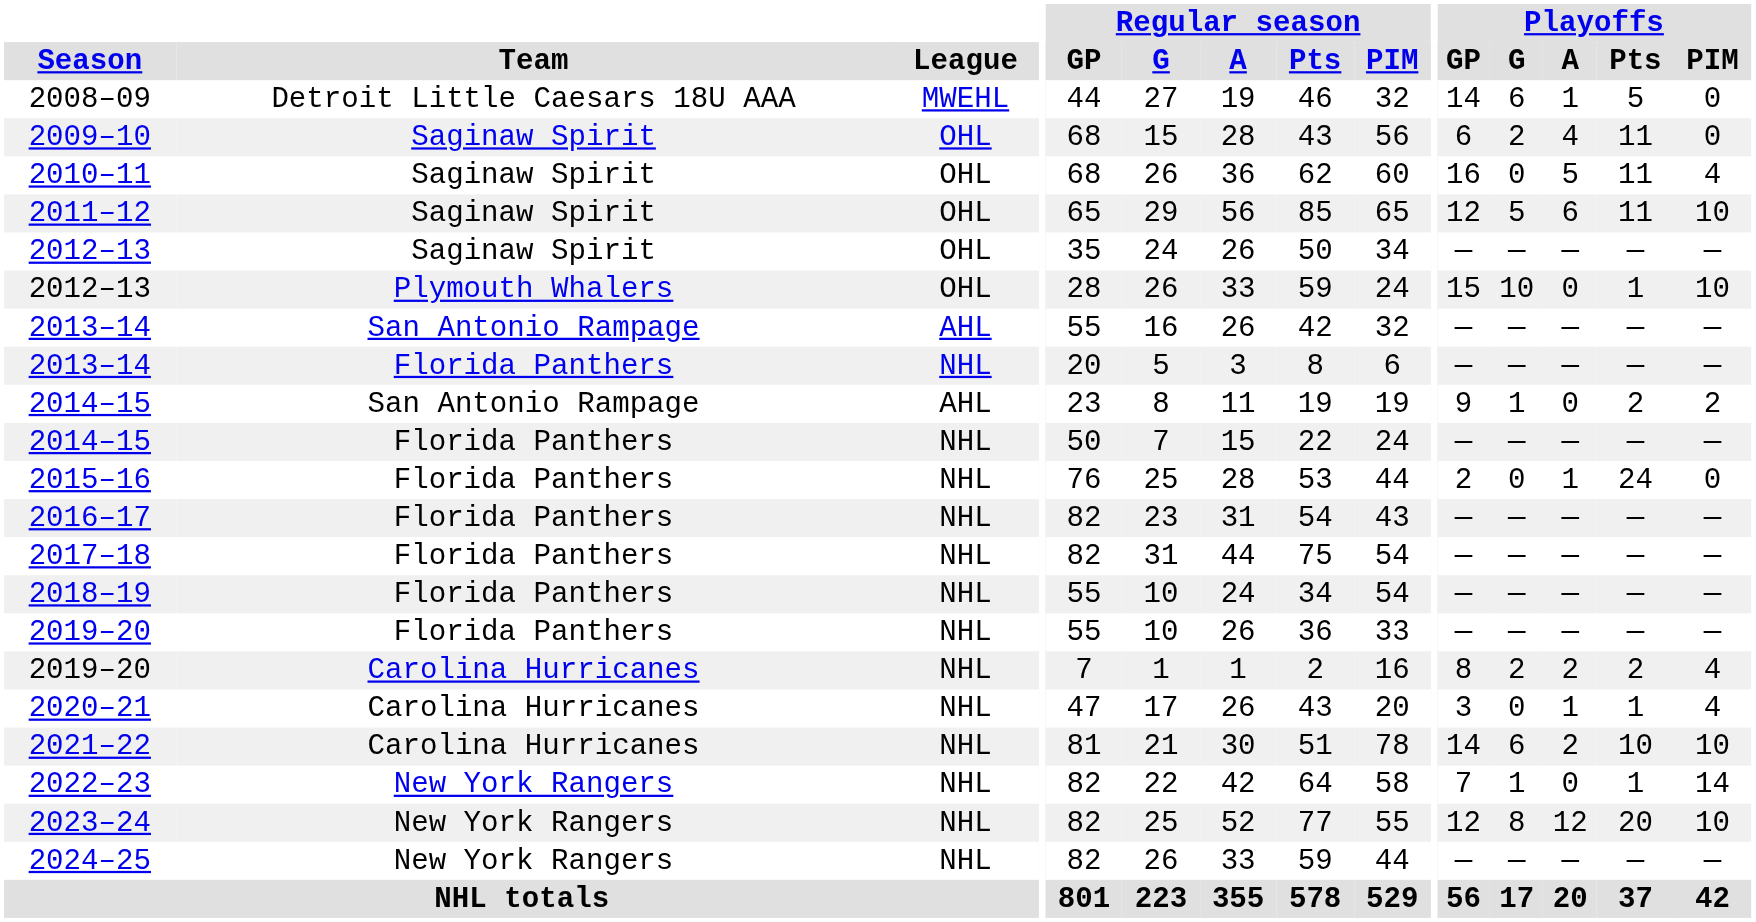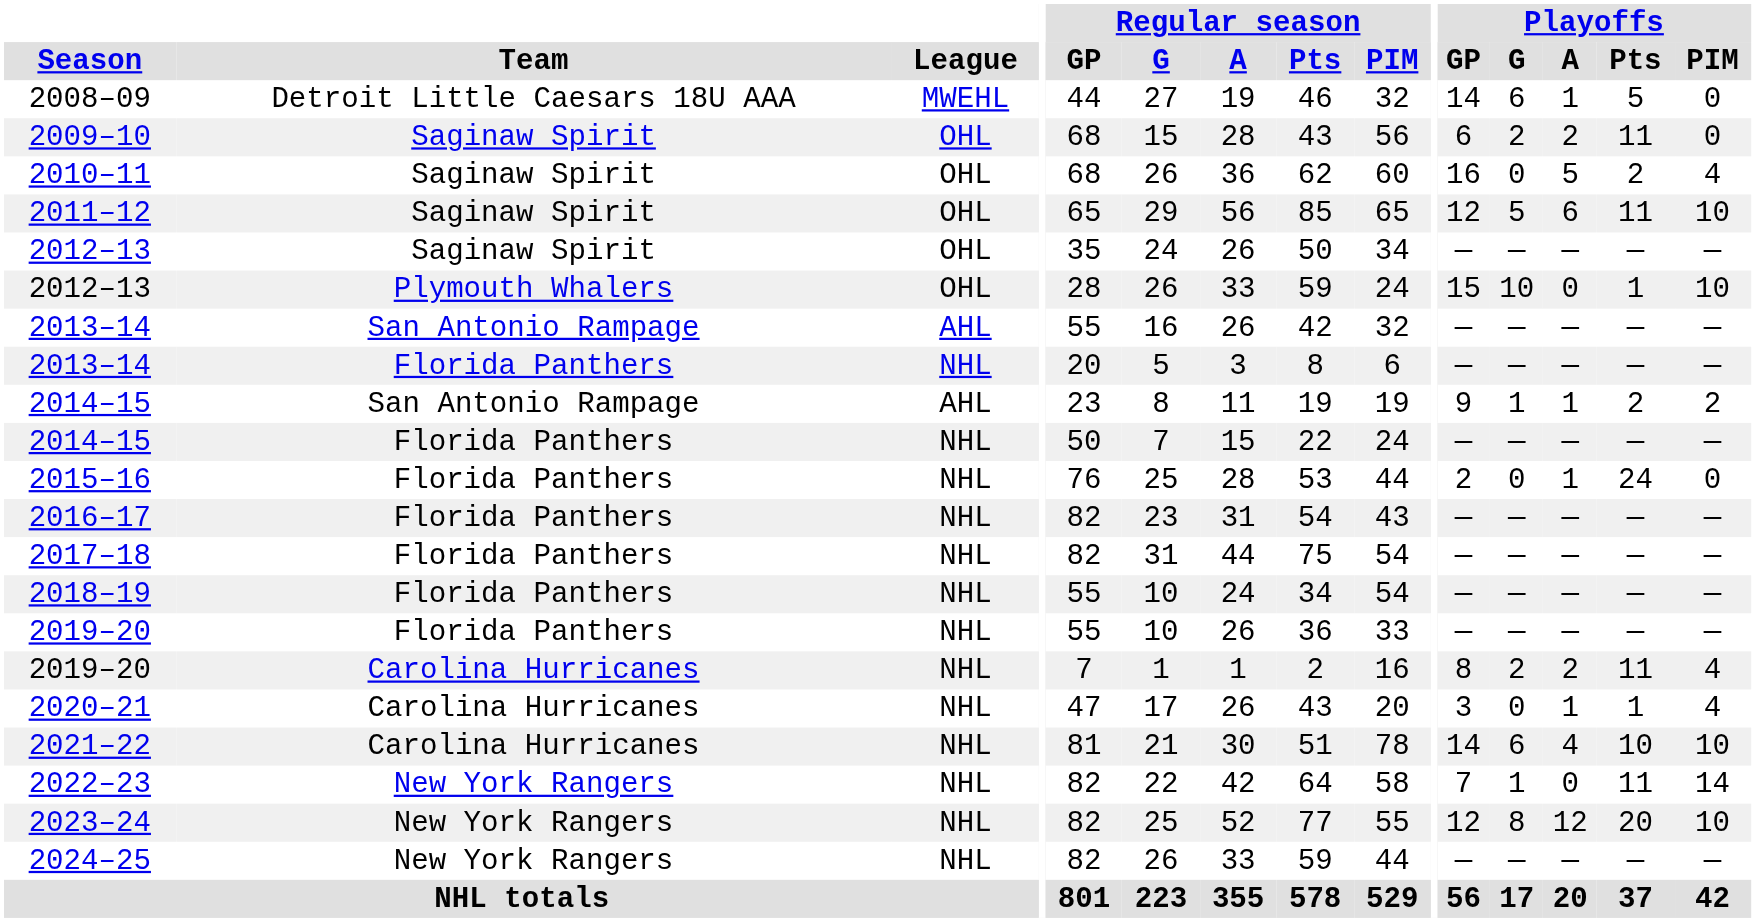2009–10 | Playoffs / A: 4 -> 2
2010–11 | Playoffs / Pts: 11 -> 2
2014–15 / San Antonio Rampage | Playoffs / A: 0 -> 1
2019–20 / Carolina Hurricanes | Playoffs / Pts: 2 -> 11
2021–22 | Playoffs / A: 2 -> 4
2022–23 | Playoffs / Pts: 1 -> 11
